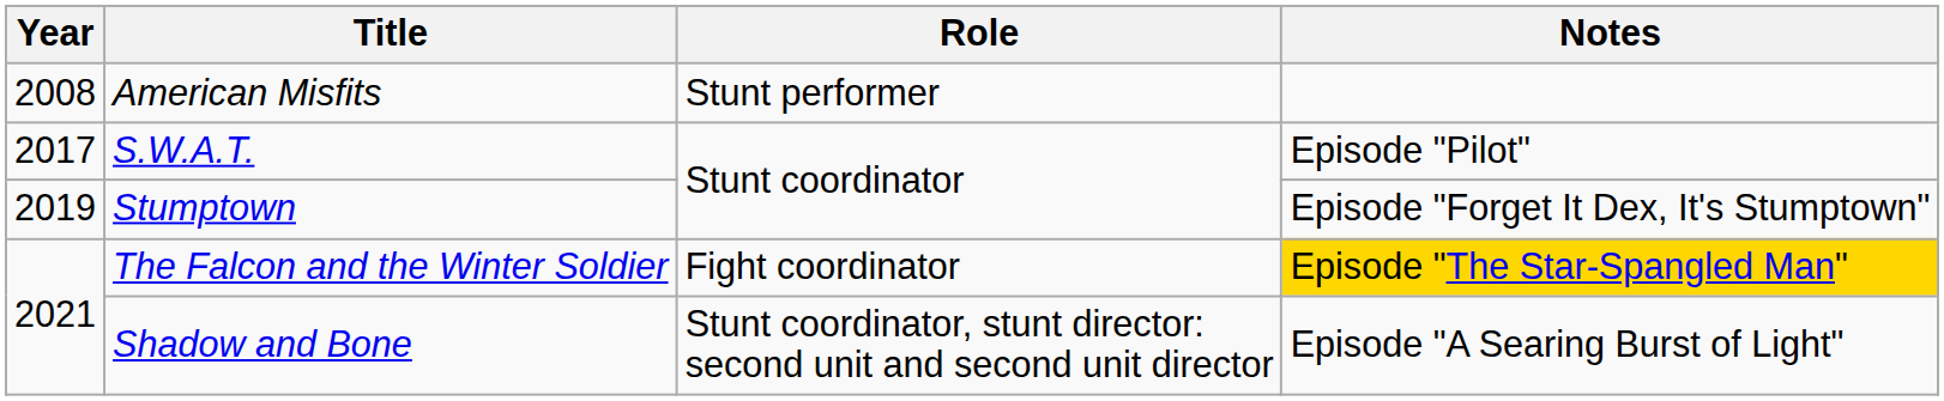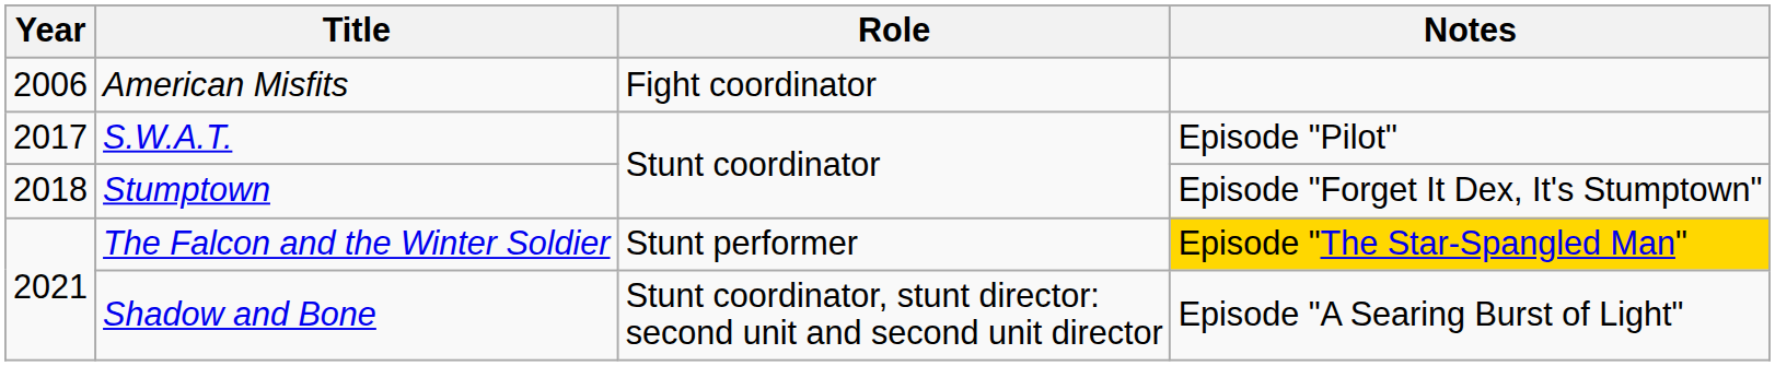American Misfits | Year: 2008 -> 2006
American Misfits | Role: Stunt performer -> Fight coordinator
Stumptown | Year: 2019 -> 2018
The Falcon and the Winter Soldier | Role: Fight coordinator -> Stunt performer
